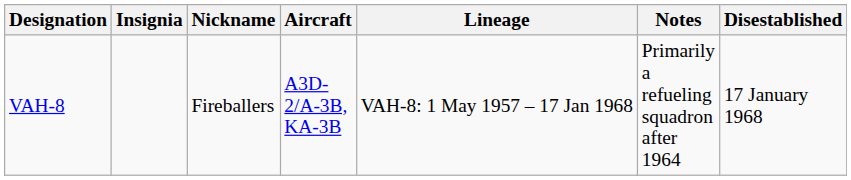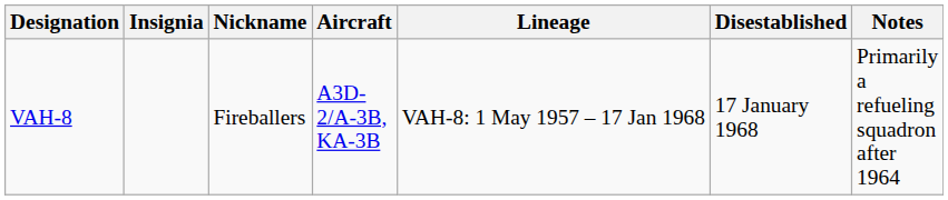columns swapped: Notes <-> Disestablished
